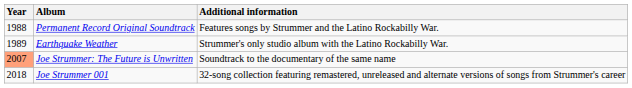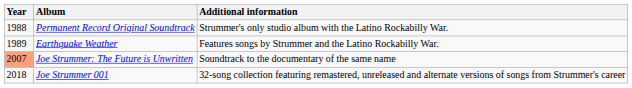Permanent Record Original Soundtrack | Additional information: Features songs by Strummer and the Latino Rockabilly War. -> Strummer's only studio album with the Latino Rockabilly War.
Earthquake Weather | Additional information: Strummer's only studio album with the Latino Rockabilly War. -> Features songs by Strummer and the Latino Rockabilly War.
